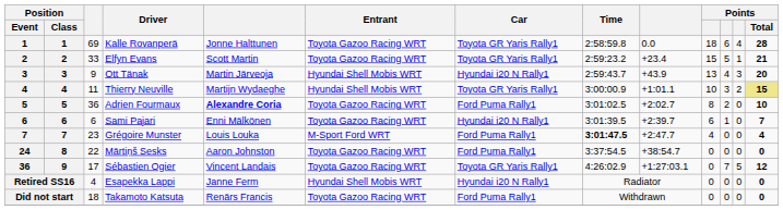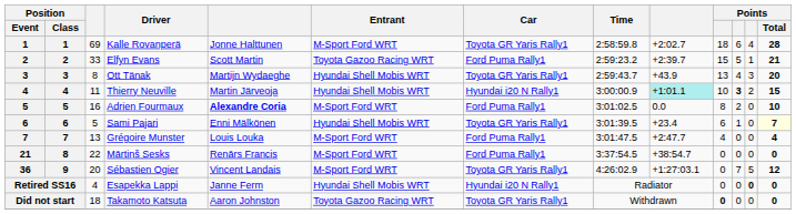Kalle Rovanperä | Entrant: Toyota Gazoo Racing WRT -> M-Sport Ford WRT
Kalle Rovanperä | column 9: 0.0 -> +2:02.7
Elfyn Evans | Car: Toyota GR Yaris Rally1 -> Ford Puma Rally1
Elfyn Evans | column 9: +23.4 -> +2:39.7
Ott Tänak | column 3: 9 -> 8
Ott Tänak | column 5: Martin Järveoja -> Martijn Wydaeghe
Ott Tänak | Car: Hyundai i20 N Rally1 -> Toyota GR Yaris Rally1
Thierry Neuville | column 5: Martijn Wydaeghe -> Martin Järveoja
Thierry Neuville | Car: Toyota GR Yaris Rally1 -> Hyundai i20 N Rally1
Thierry Neuville | column 9: no background -> paleturquoise background
Thierry Neuville | column 11: normal -> bold
Thierry Neuville | Points / Total: khaki background -> no background
Adrien Fourmaux | column 3: 36 -> 16
Adrien Fourmaux | Entrant: Toyota Gazoo Racing WRT -> M-Sport Ford WRT
Adrien Fourmaux | column 9: +2:02.7 -> 0.0
Sami Pajari | column 3: 6 -> 5
Sami Pajari | Entrant: Toyota Gazoo Racing WRT -> Hyundai Shell Mobis WRT
Sami Pajari | Car: Hyundai i20 N Rally1 -> Toyota GR Yaris Rally1
Sami Pajari | column 9: +2:39.7 -> +23.4
Sami Pajari | Points / Total: no background -> lightyellow background
Grégoire Munster | column 3: 23 -> 13
Grégoire Munster | Time: bold -> normal
Mārtiņš Sesks | Position / Event: 24 -> 21
Mārtiņš Sesks | column 5: Aaron Johnston -> Renārs Francis
Mārtiņš Sesks | Entrant: Toyota Gazoo Racing WRT -> M-Sport Ford WRT
Sébastien Ogier | column 3: 17 -> 20
Sébastien Ogier | Entrant: Toyota Gazoo Racing WRT -> M-Sport Ford WRT
Esapekka Lappi | column 12: normal -> bold
Takamoto Katsuta | column 5: Renārs Francis -> Aaron Johnston
Takamoto Katsuta | Car: Ford Puma Rally1 -> Toyota GR Yaris Rally1
Takamoto Katsuta | column 10: normal -> bold
